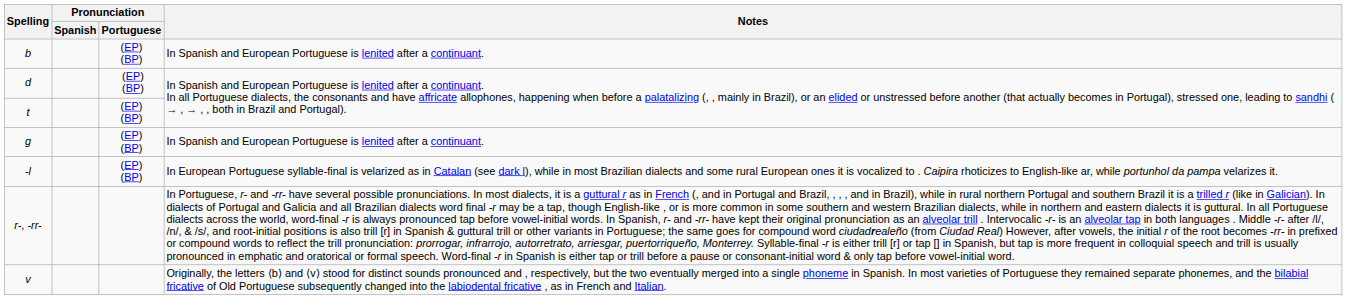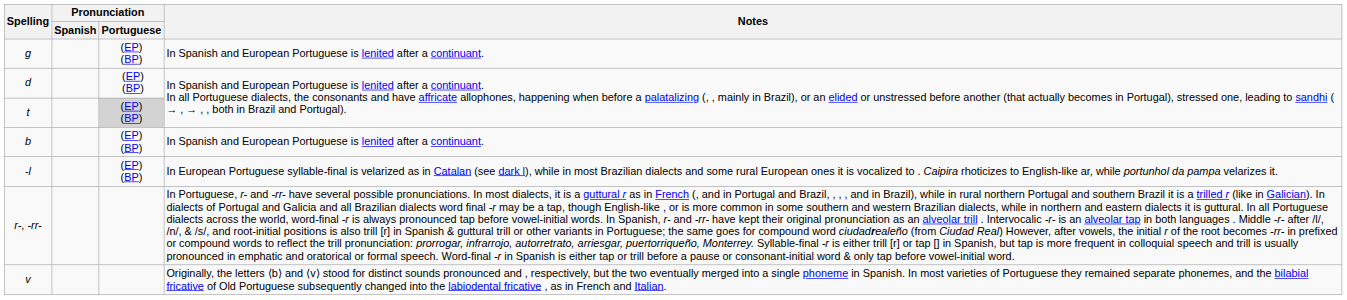rows swapped: b <-> g
t | Pronunciation / Portuguese: no background -> lightgrey background
